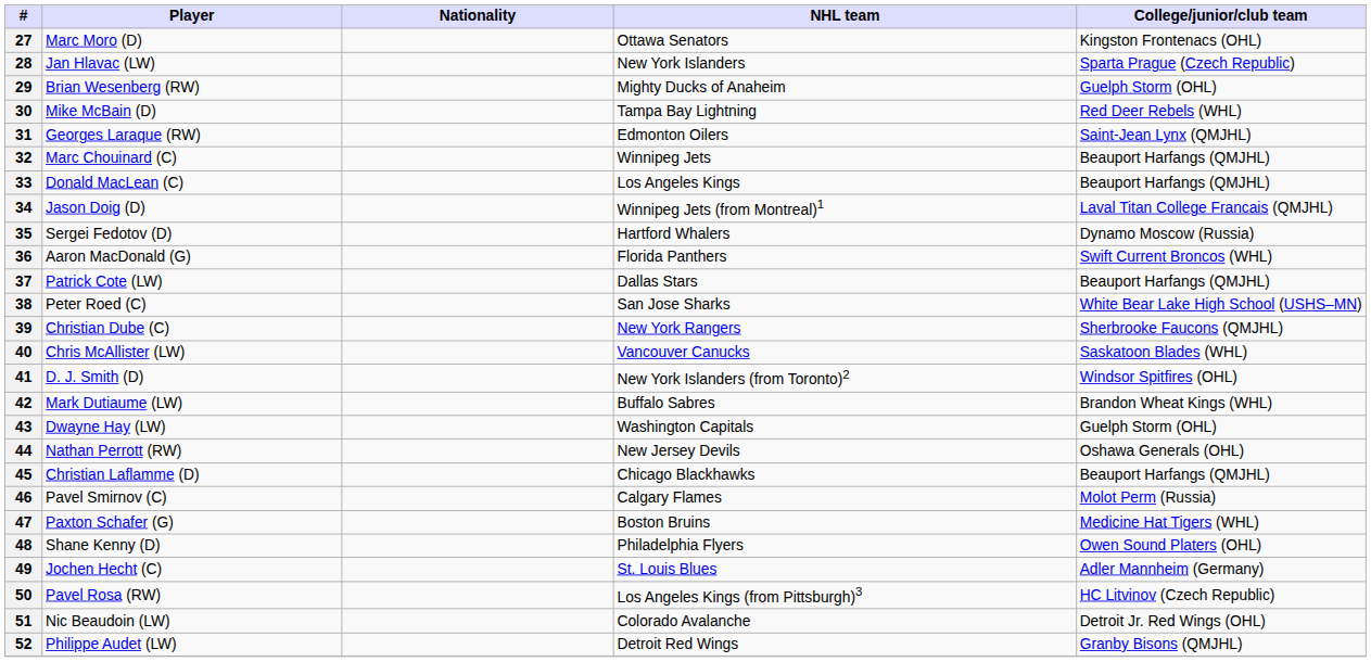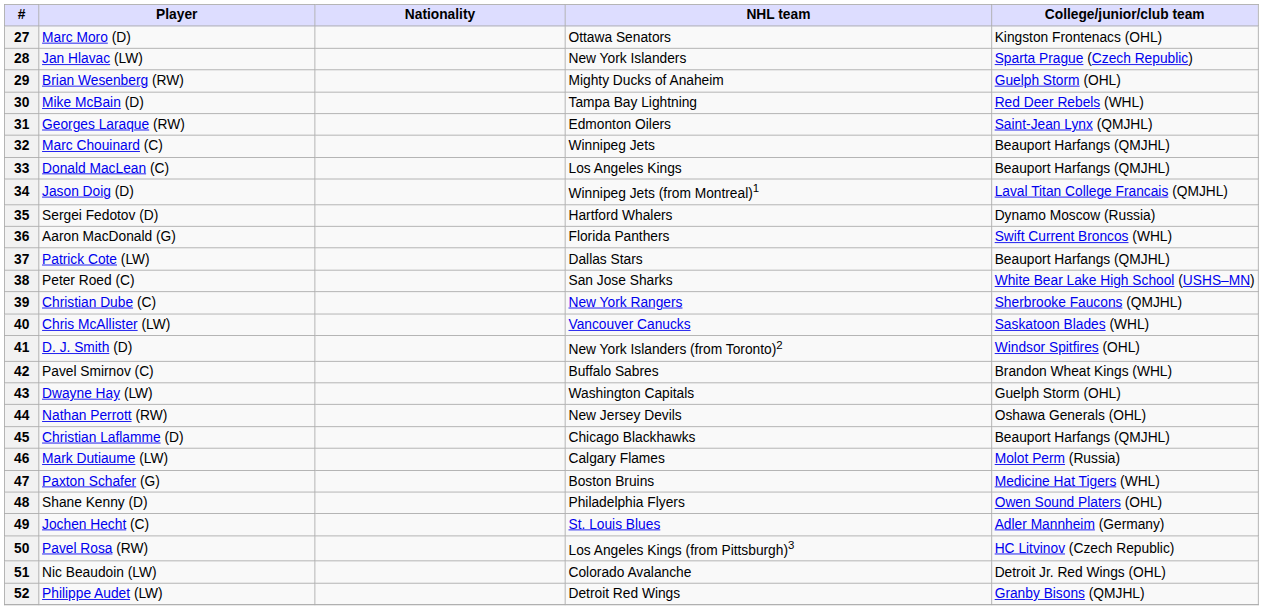42 | Player: Mark Dutiaume (LW) -> Pavel Smirnov (C)
46 | Player: Pavel Smirnov (C) -> Mark Dutiaume (LW)
